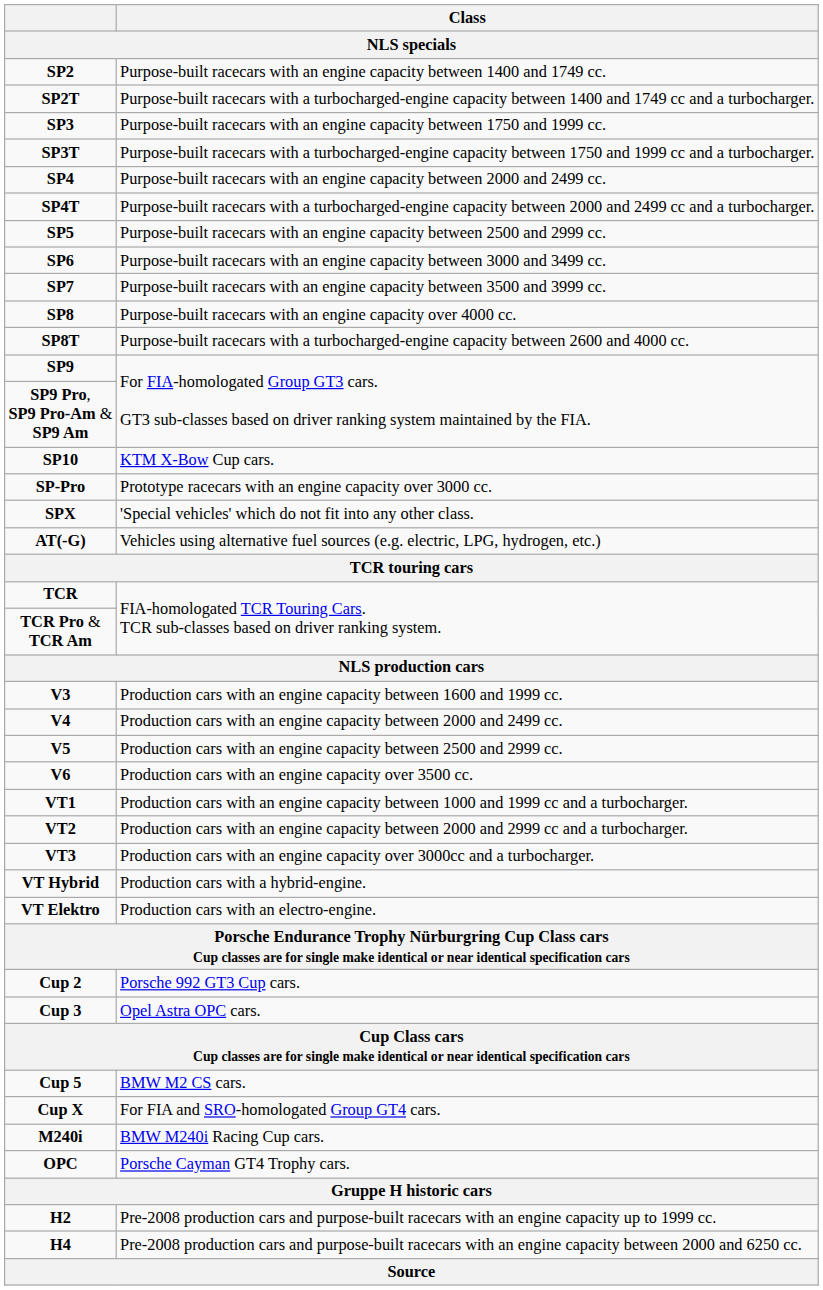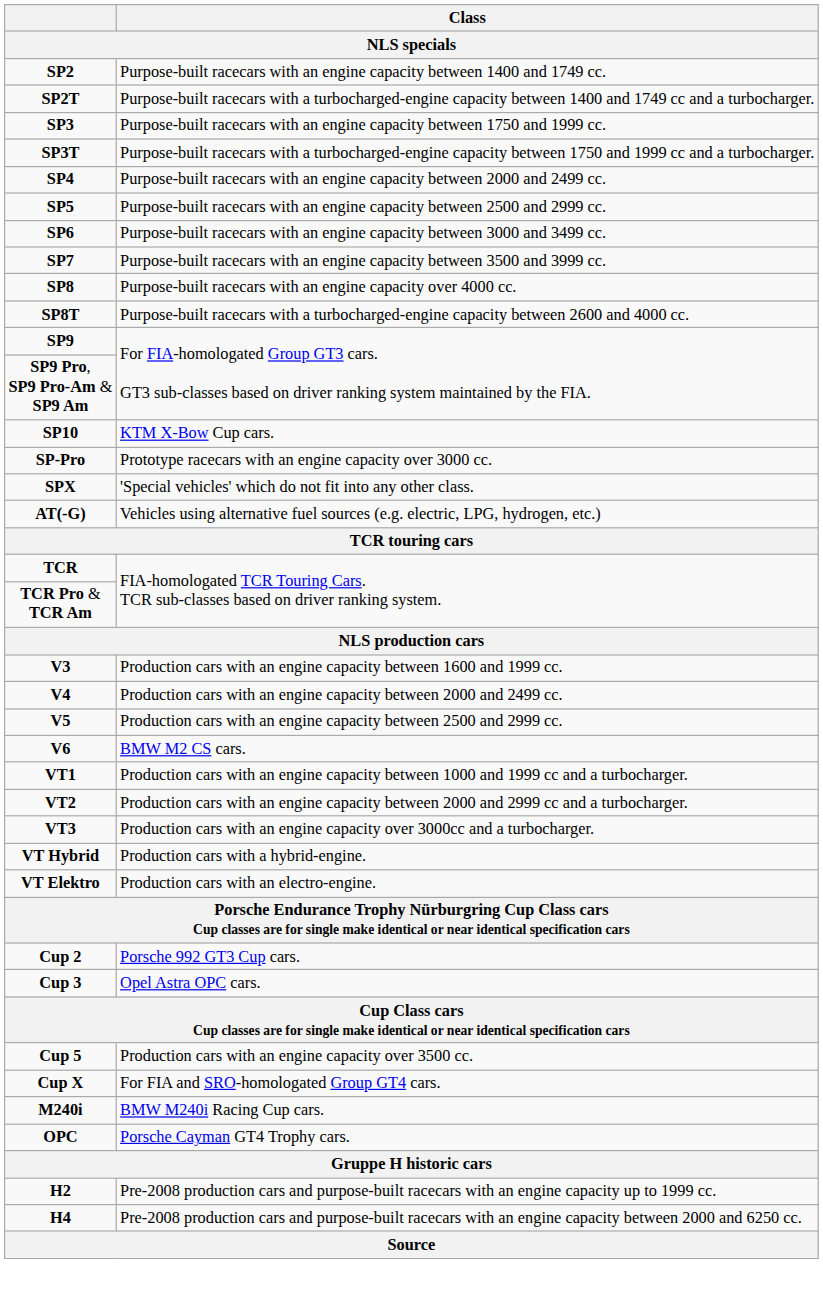- row: SP4T | Purpose-built racecars with a turbocharged-engine capacity between 2000 and 2499 cc and a turbocharger.
V6 | Class: Production cars with an engine capacity over 3500 cc. -> BMW M2 CS cars.
Cup 5 | Class: BMW M2 CS cars. -> Production cars with an engine capacity over 3500 cc.
